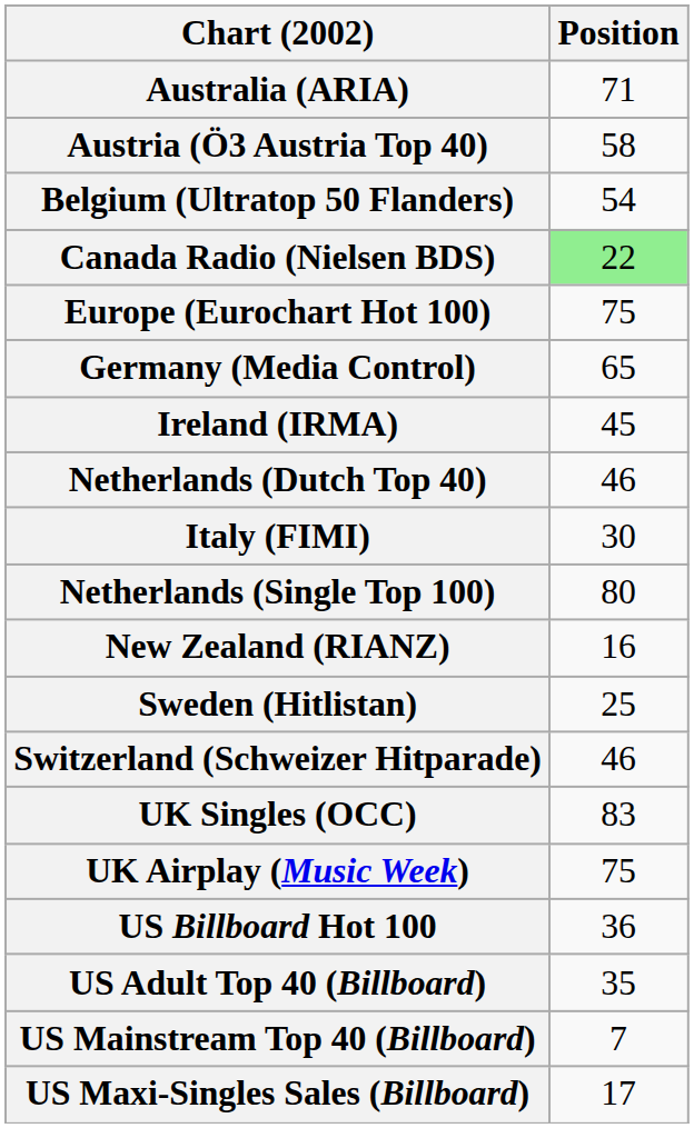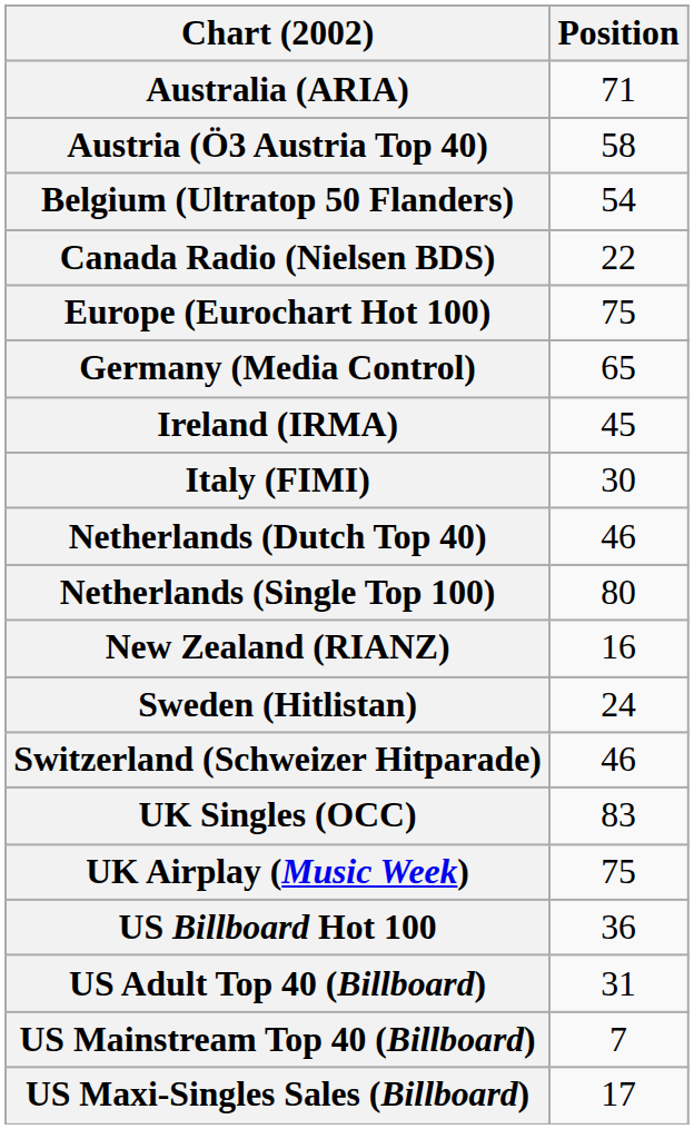Canada Radio (Nielsen BDS) | Position: lightgreen background -> no background
rows swapped: Italy (FIMI) <-> Netherlands (Dutch Top 40)
Sweden (Hitlistan) | Position: 25 -> 24
US Adult Top 40 (Billboard) | Position: 35 -> 31
